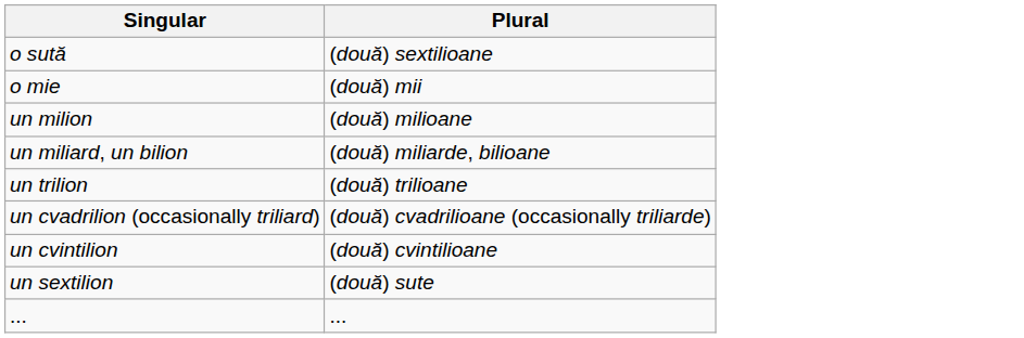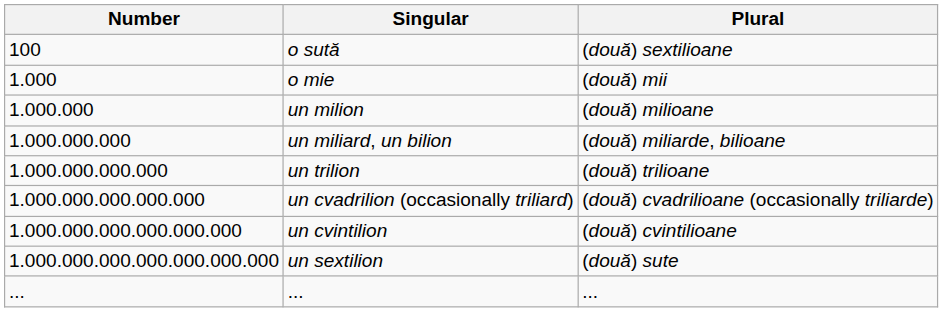+ column: Number | 100 | 1.000 | 1.000.000 | 1.000.000.000 | 1.000.000.000.000 | 1.000.000.000.000.000 | 1.000.000.000.000.000.000 | 1.000.000.000.000.000.000.000 | ...
